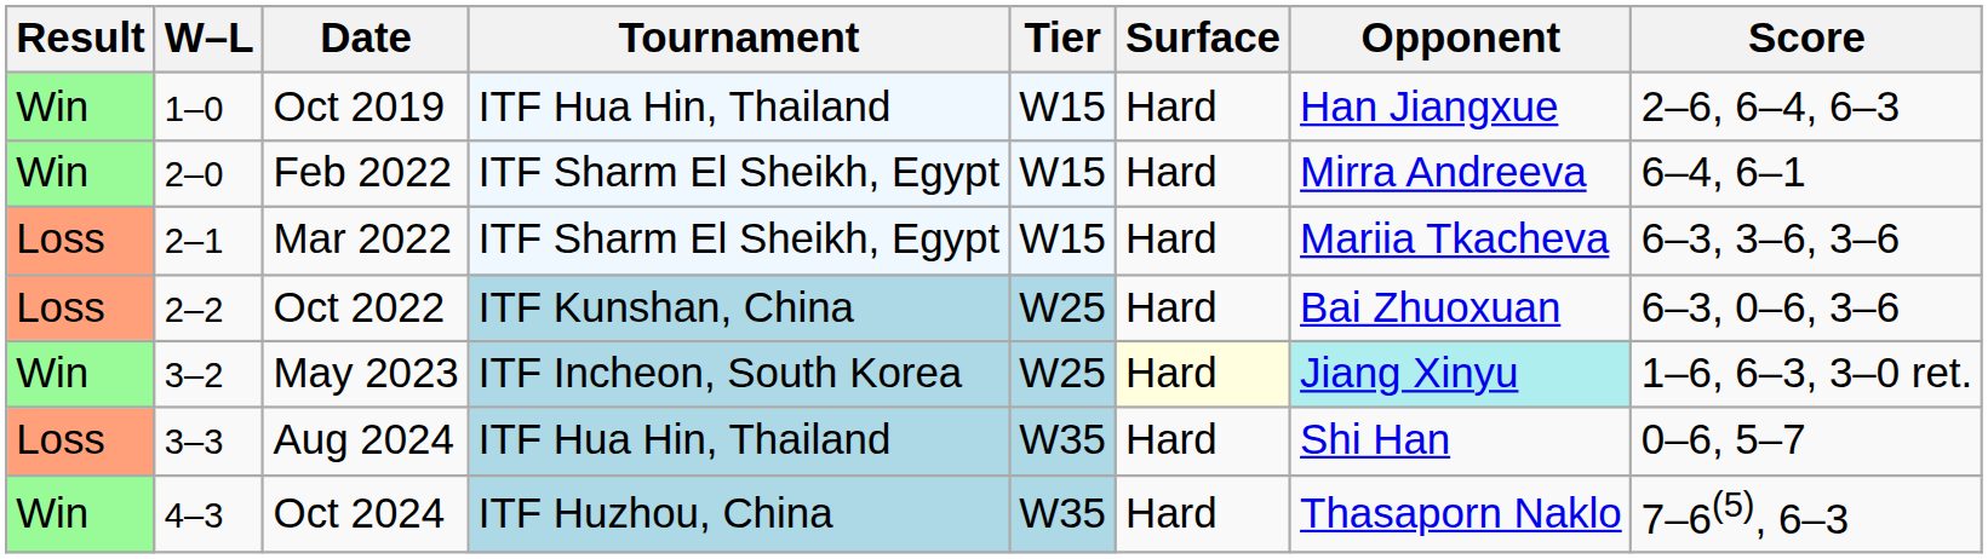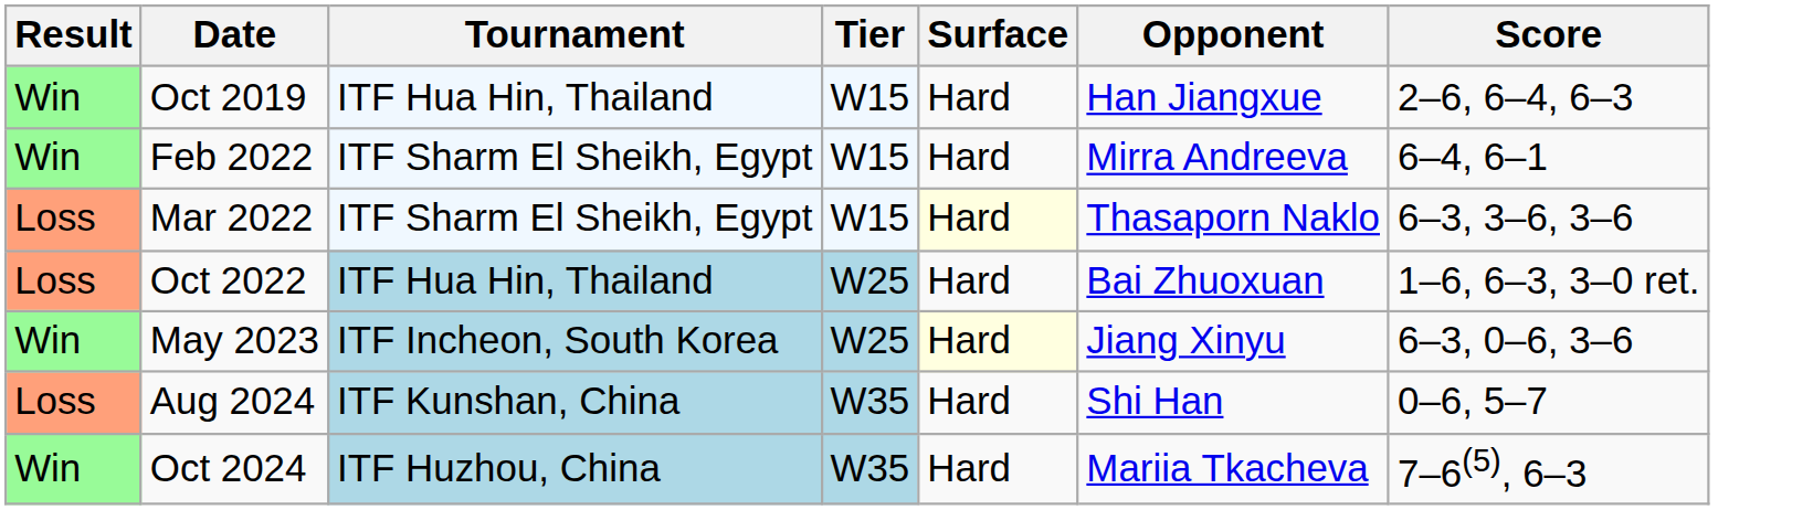- column: W–L | 1–0 | 2–0 | 2–1 | 2–2 | 3–2 | 3–3 | 4–3
Mar 2022 | Surface: no background -> lightyellow background
Mar 2022 | Opponent: Mariia Tkacheva -> Thasaporn Naklo
Oct 2022 | Tournament: ITF Kunshan, China -> ITF Hua Hin, Thailand
Oct 2022 | Score: 6–3, 0–6, 3–6 -> 1–6, 6–3, 3–0 ret.
May 2023 | Opponent: paleturquoise background -> no background
May 2023 | Score: 1–6, 6–3, 3–0 ret. -> 6–3, 0–6, 3–6
Aug 2024 | Tournament: ITF Hua Hin, Thailand -> ITF Kunshan, China
Oct 2024 | Opponent: Thasaporn Naklo -> Mariia Tkacheva
